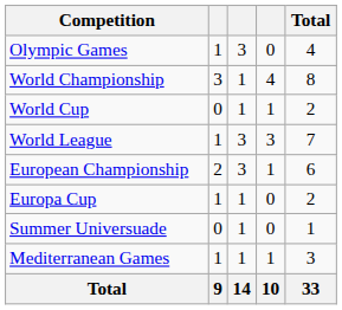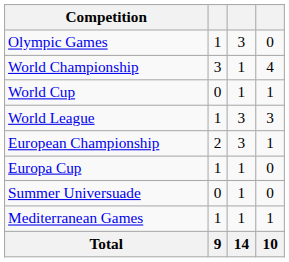- column: Total | 4 | 8 | 2 | 7 | 6 | 2 | 1 | 3 | 33
